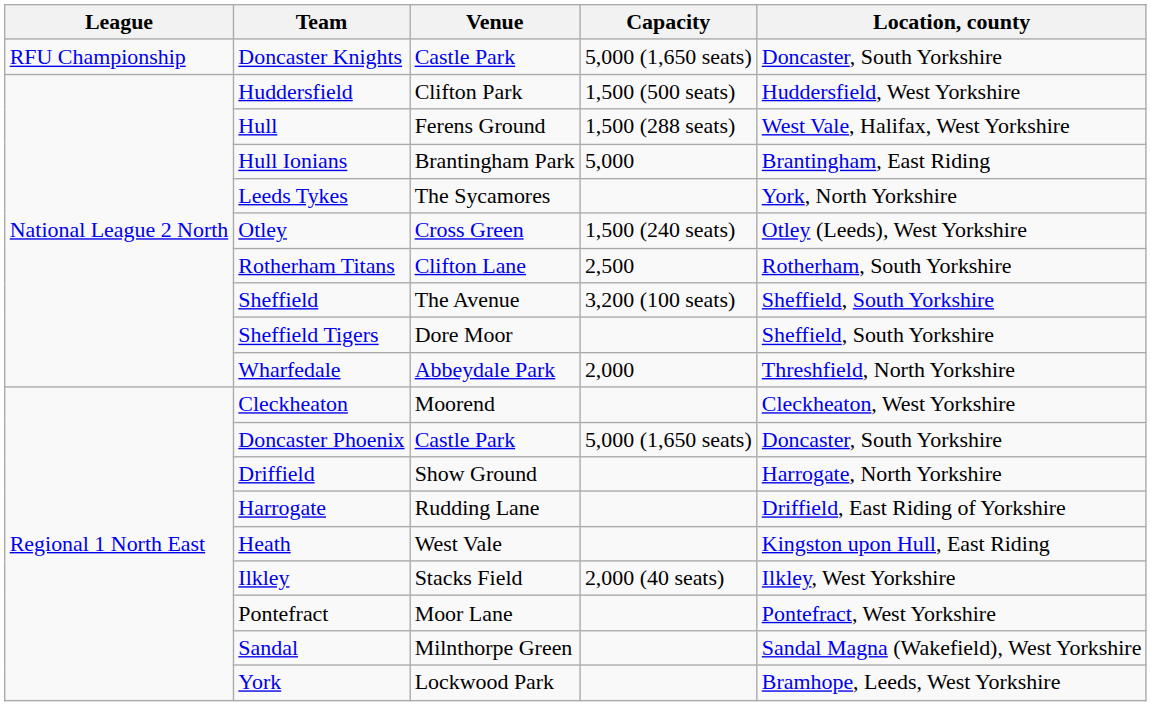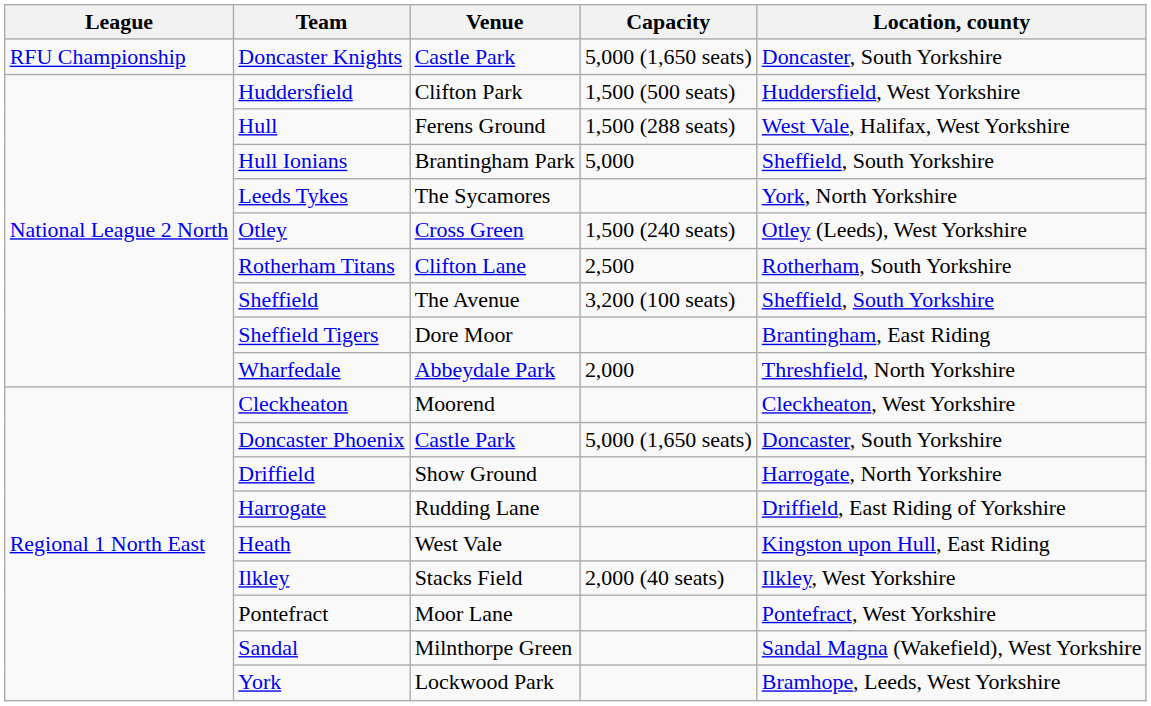Hull Ionians | Location, county: Brantingham, East Riding -> Sheffield, South Yorkshire
Sheffield Tigers | Location, county: Sheffield, South Yorkshire -> Brantingham, East Riding
